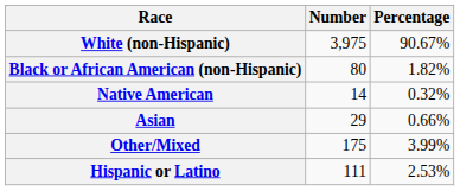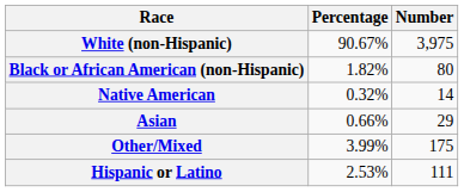columns swapped: Number <-> Percentage
